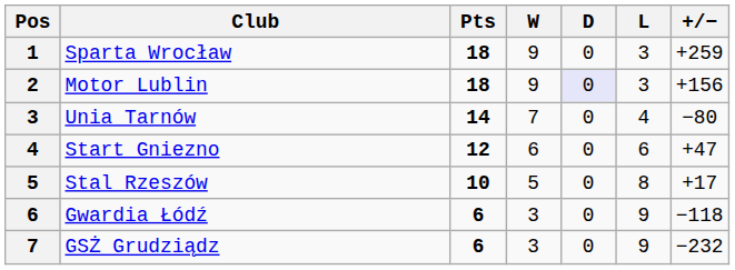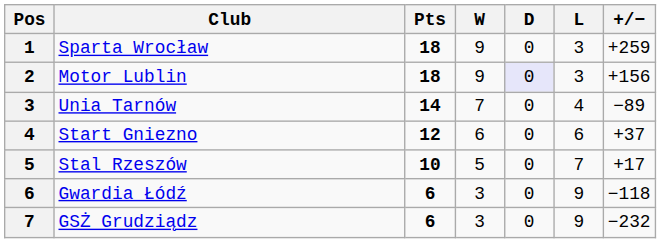Unia Tarnów | +/−: −80 -> −89
Start Gniezno | +/−: +47 -> +37
Stal Rzeszów | L: 8 -> 7
